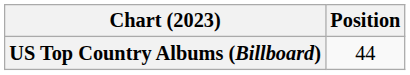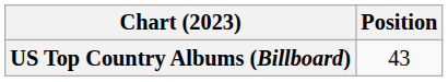US Top Country Albums (Billboard) | Position: 44 -> 43
